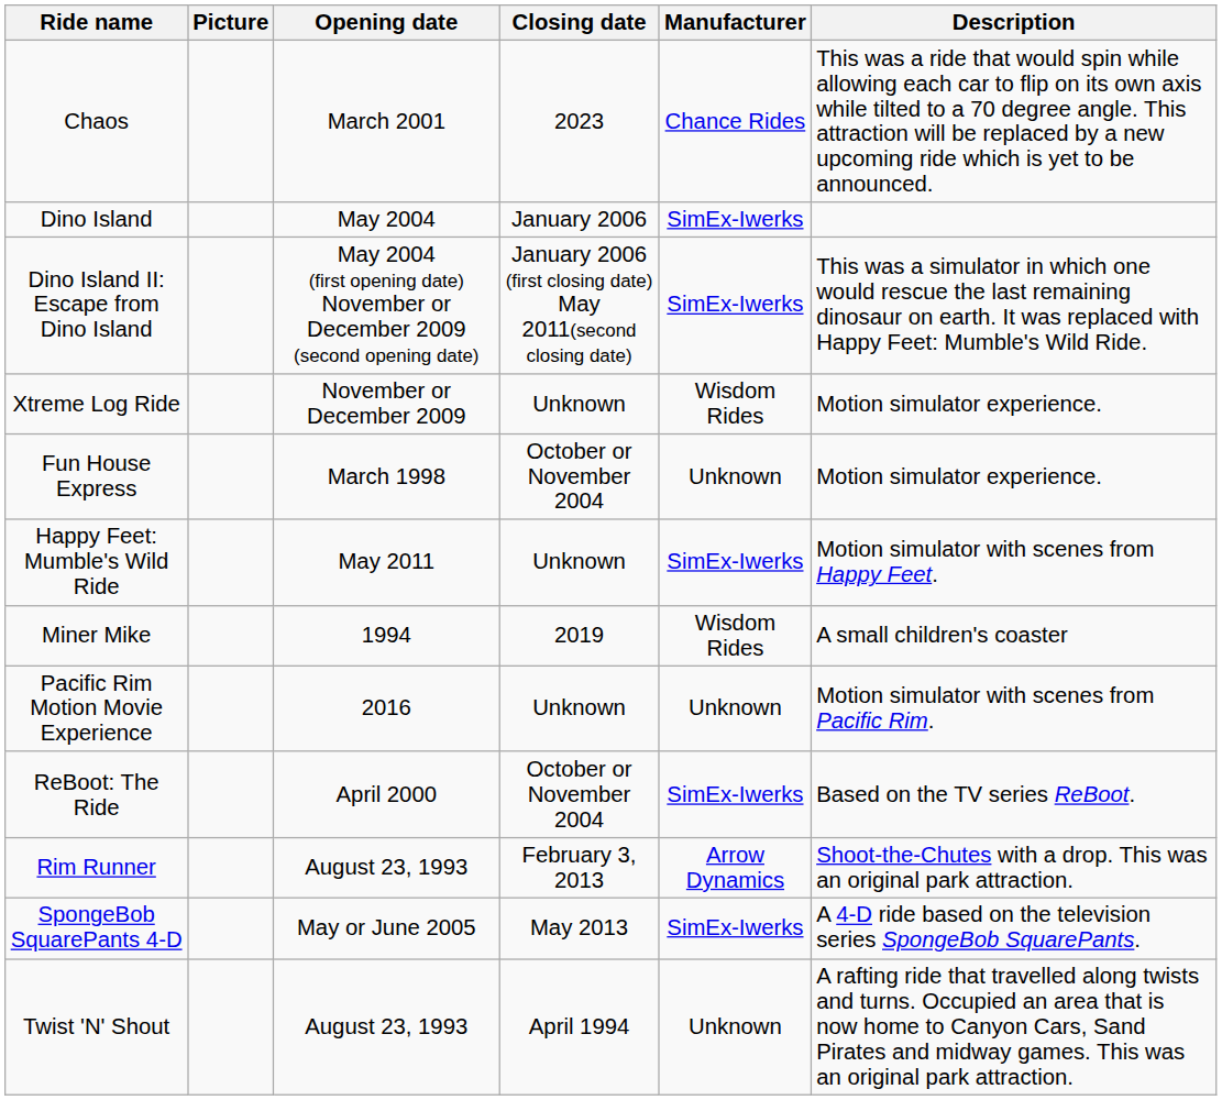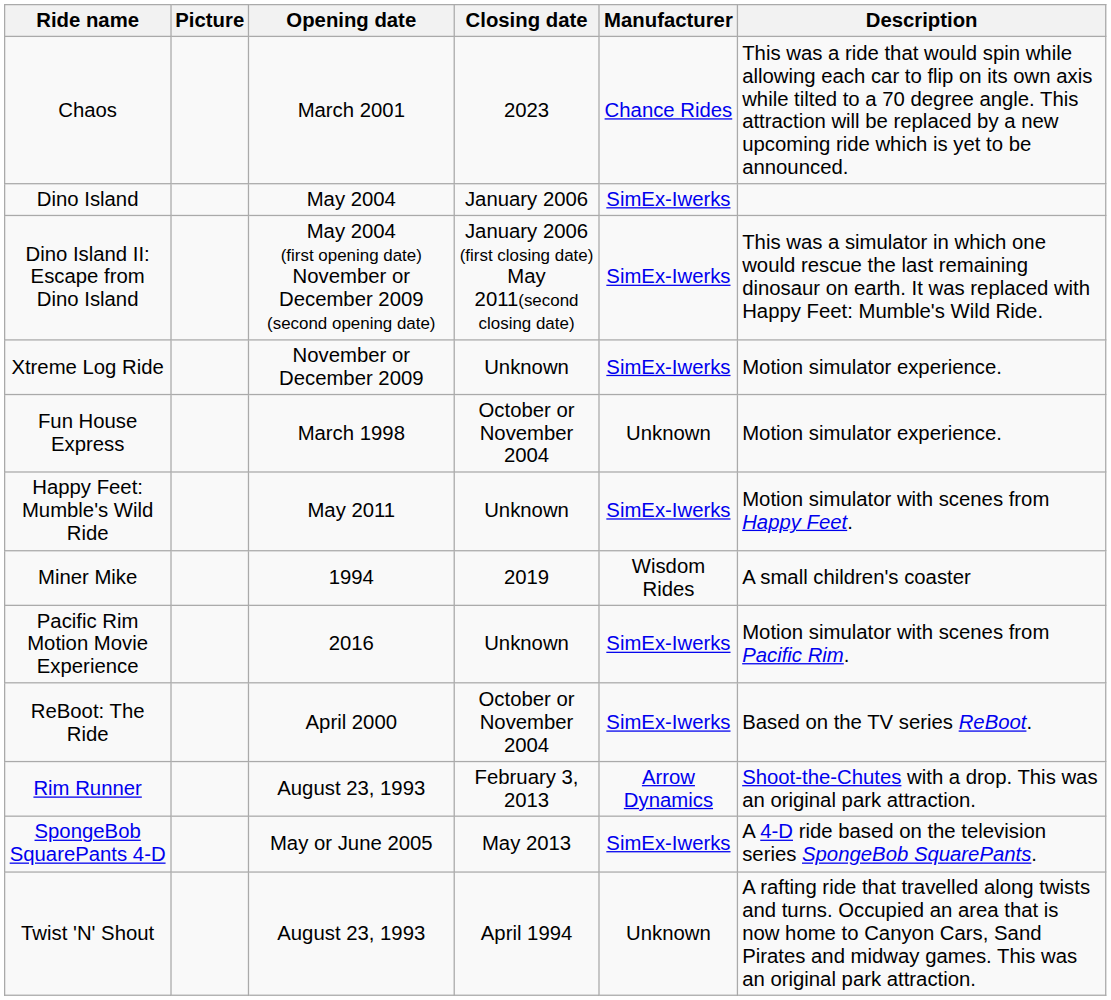Xtreme Log Ride | Manufacturer: Wisdom Rides -> SimEx-Iwerks
Pacific Rim Motion Movie Experience | Manufacturer: Unknown -> SimEx-Iwerks
